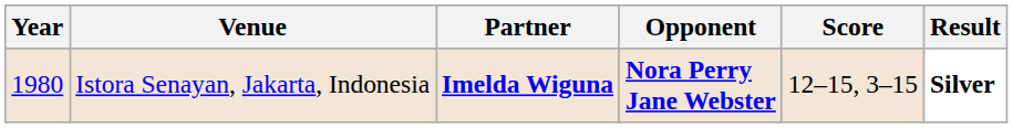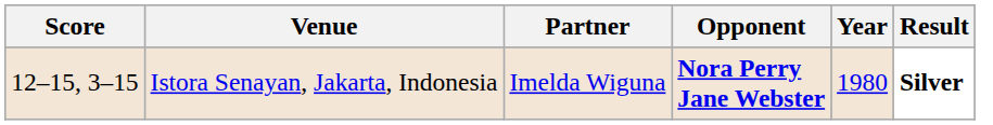columns swapped: Year <-> Score
Istora Senayan, Jakarta, Indonesia | Partner: bold -> normal
